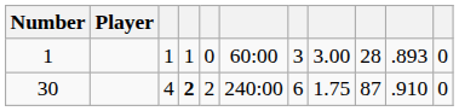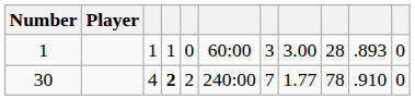30 | column 7: 6 -> 7
30 | column 8: 1.75 -> 1.77
30 | column 9: 87 -> 78
